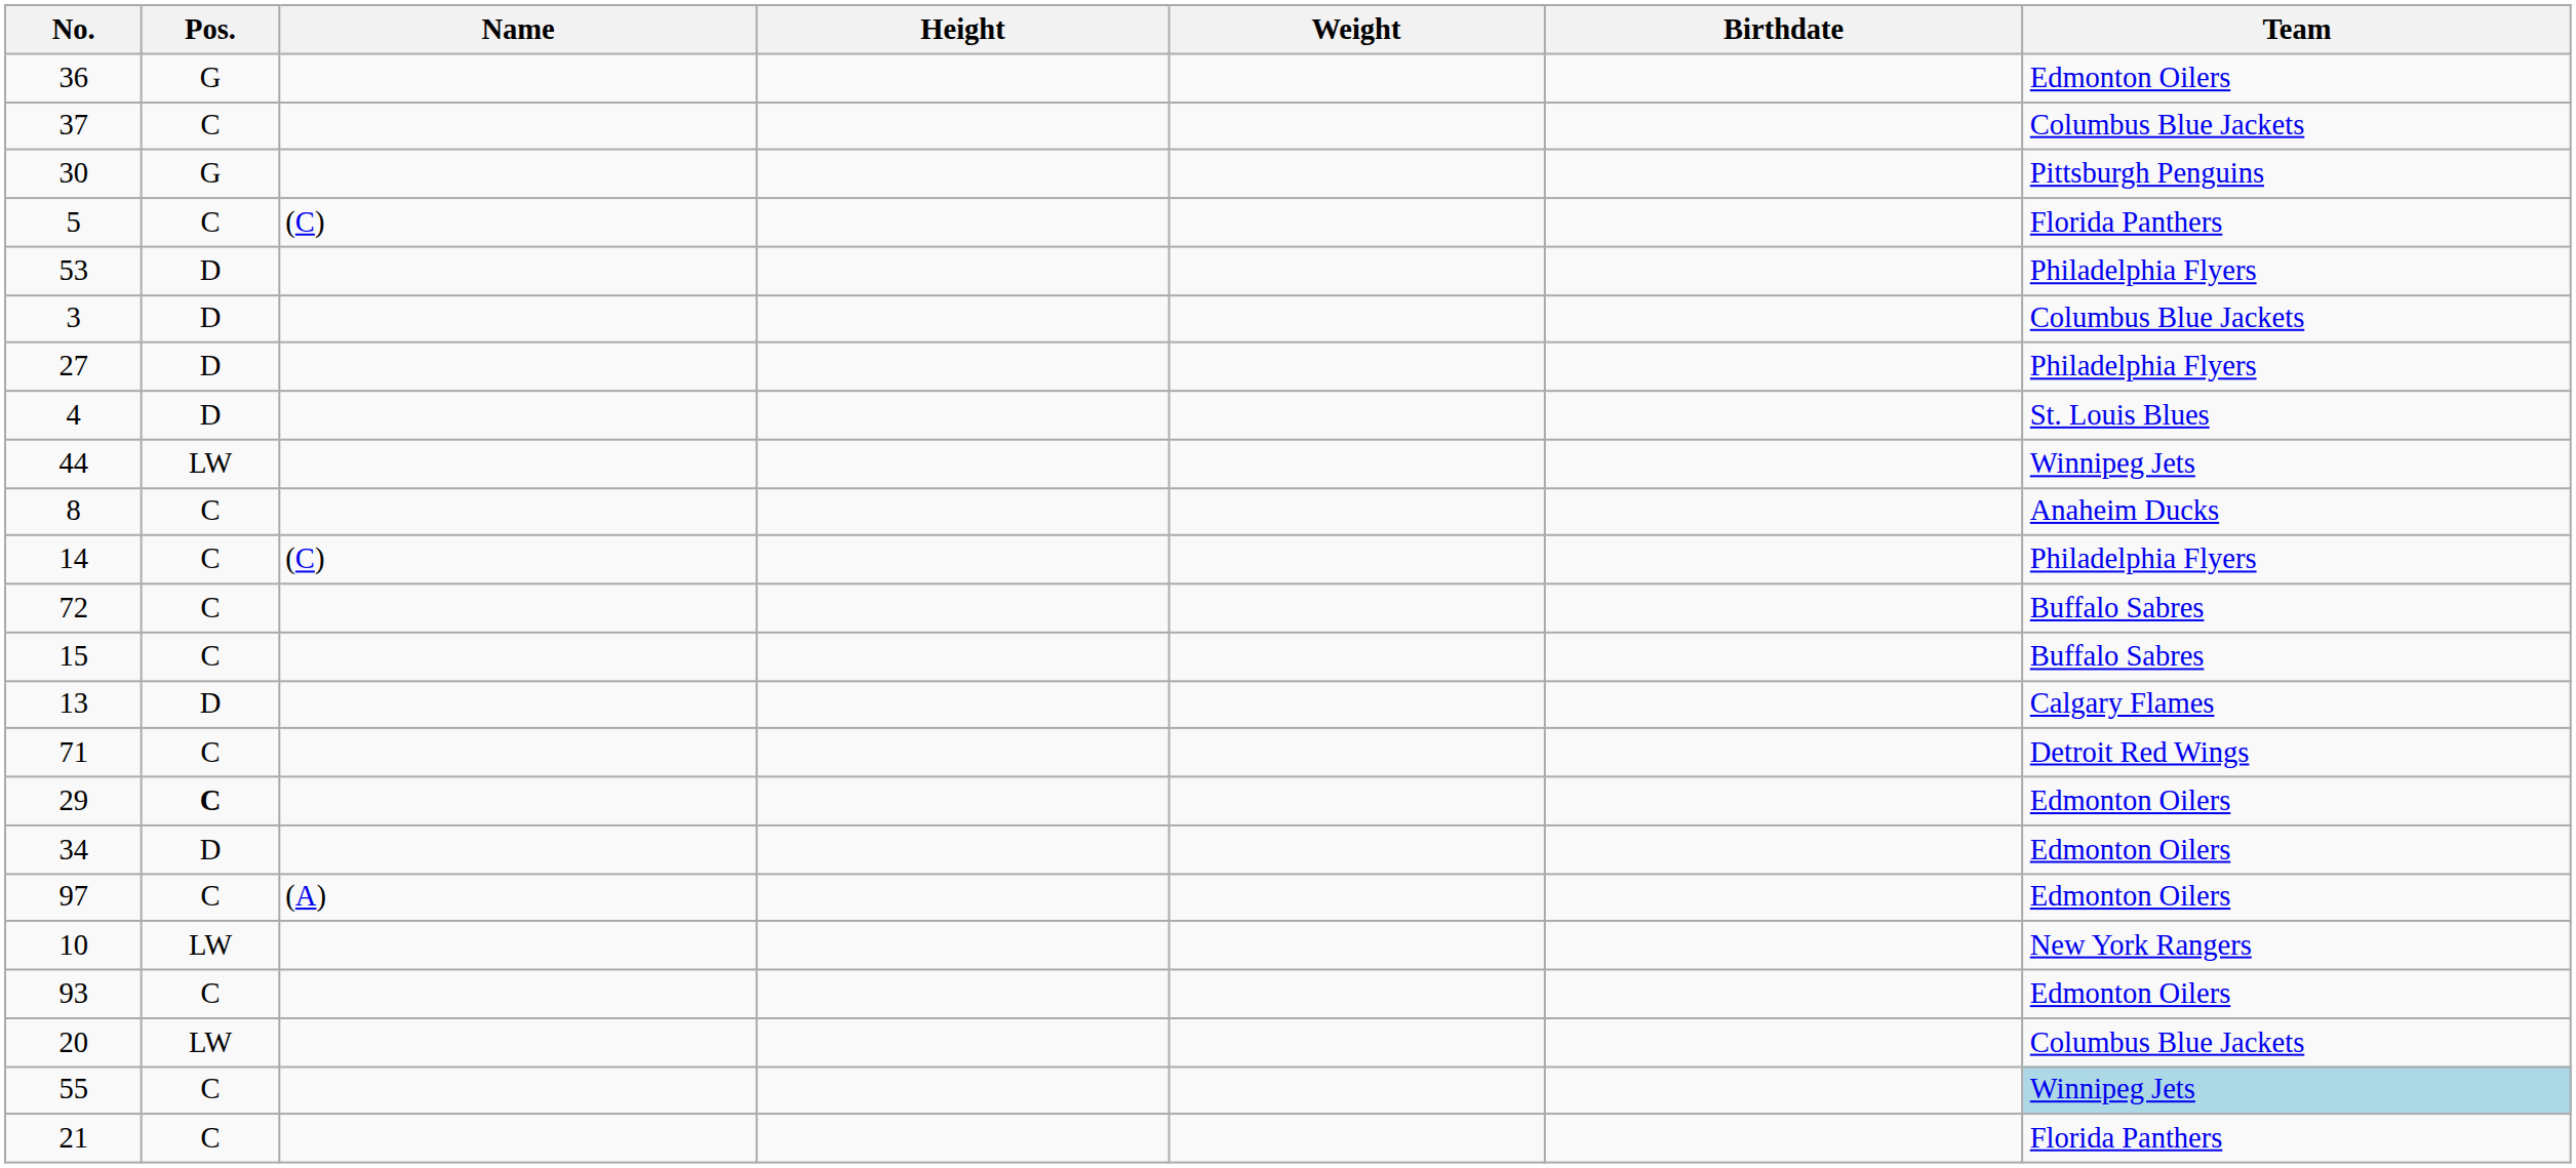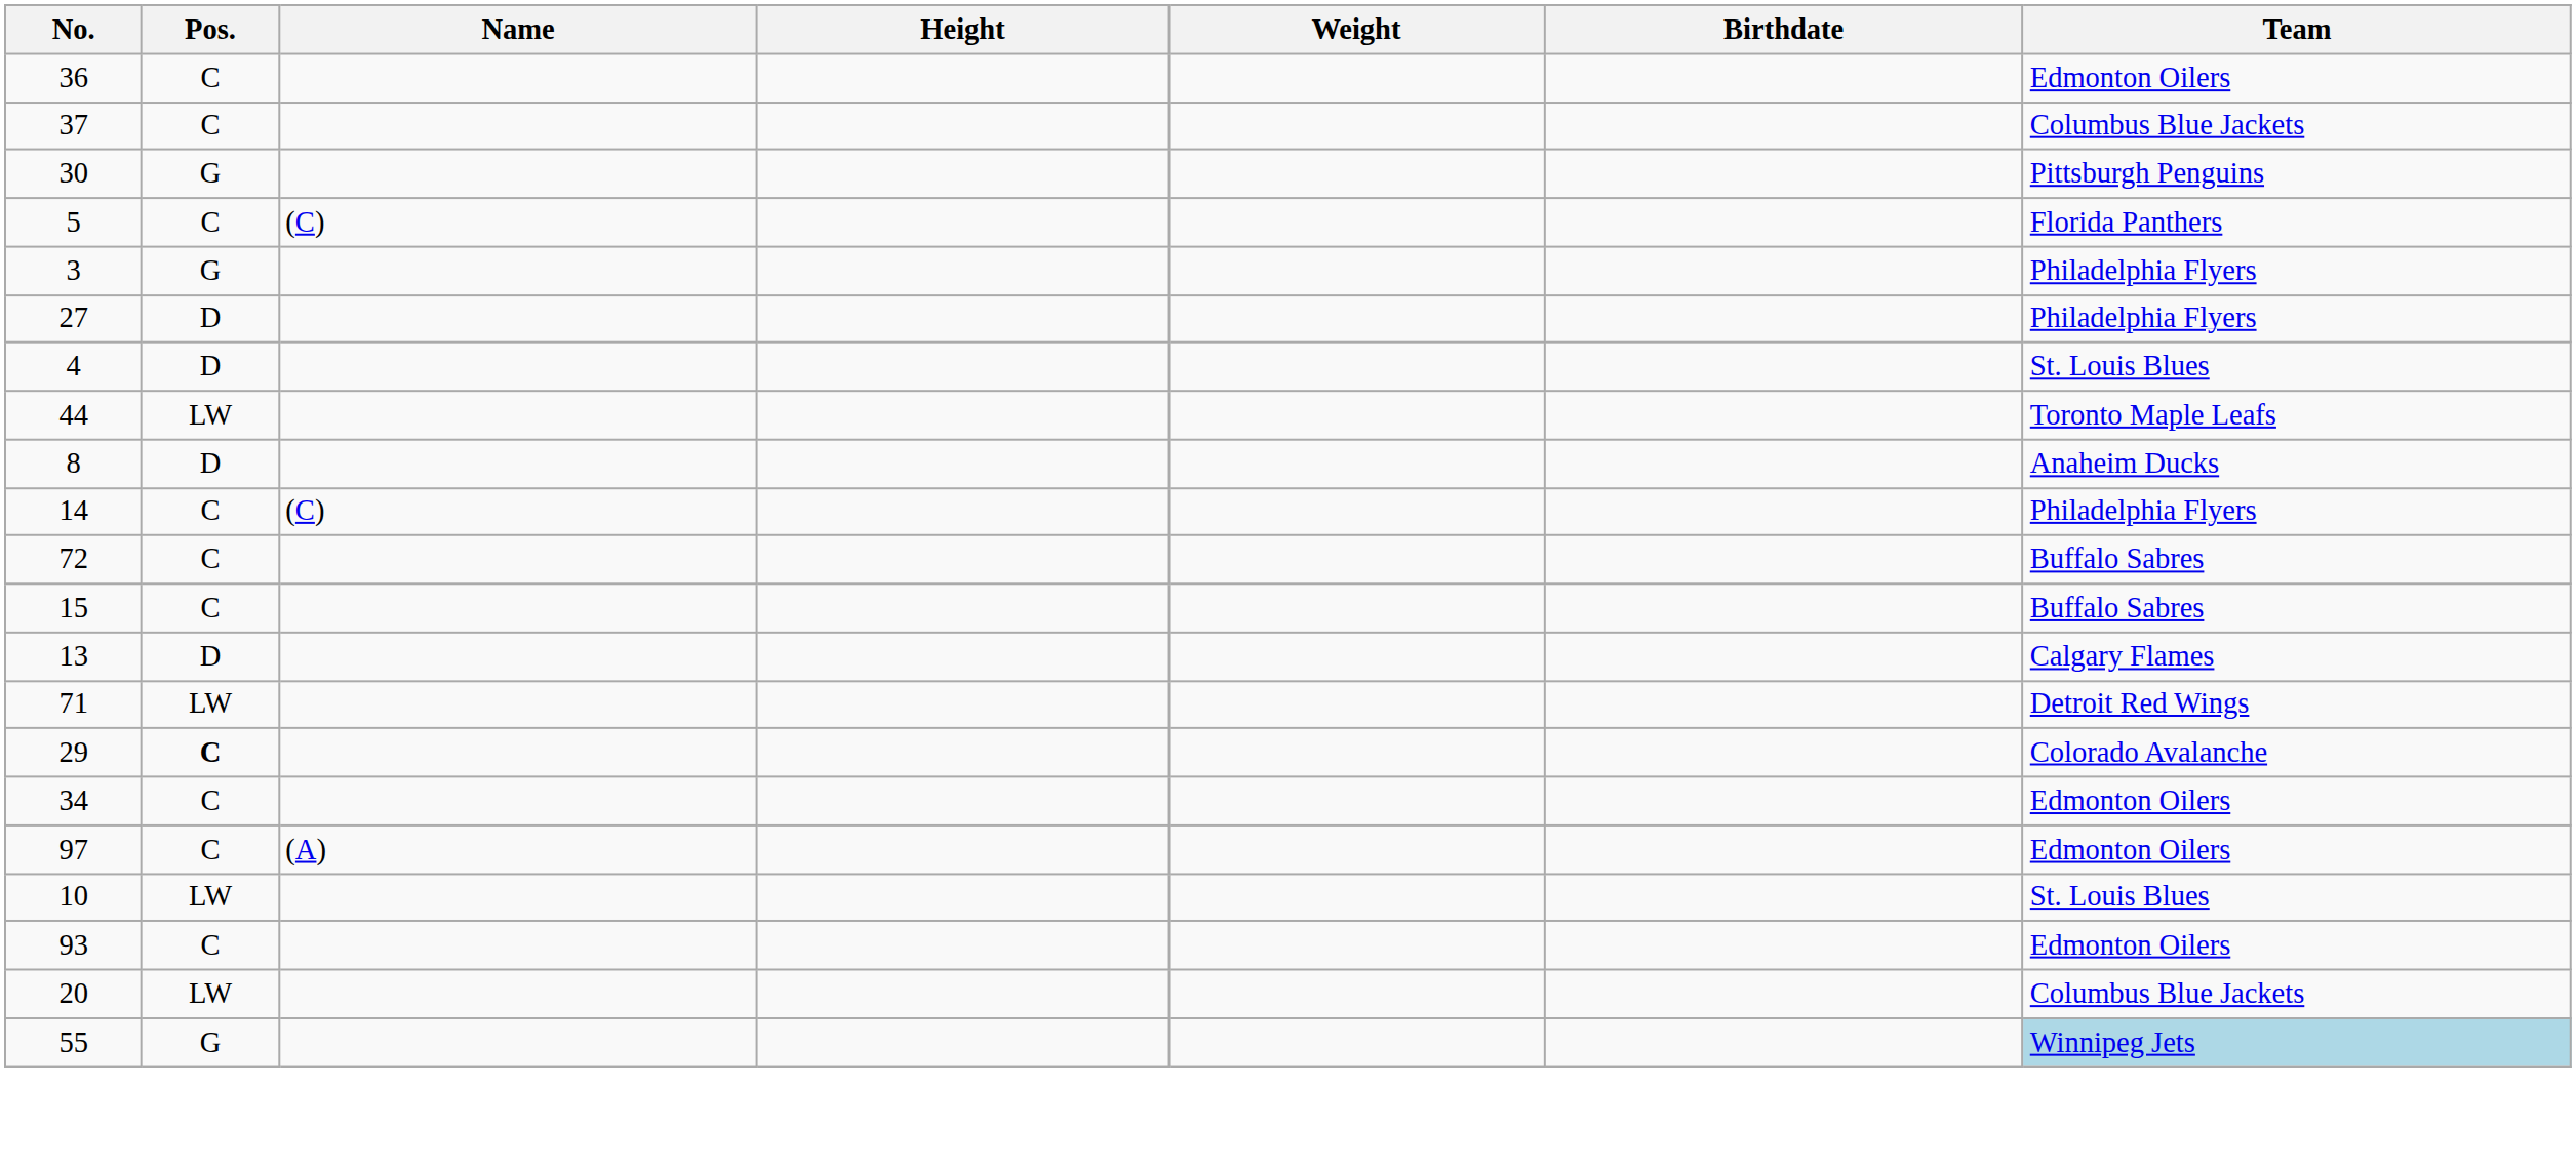36 | Pos.: G -> C
- row: 53 | D | Philadelphia Flyers
3 | Pos.: D -> G
3 | Team: Columbus Blue Jackets -> Philadelphia Flyers
44 | Team: Winnipeg Jets -> Toronto Maple Leafs
8 | Pos.: C -> D
71 | Pos.: C -> LW
29 | Team: Edmonton Oilers -> Colorado Avalanche
34 | Pos.: D -> C
10 | Team: New York Rangers -> St. Louis Blues
55 | Pos.: C -> G
- row: 21 | C | Florida Panthers
